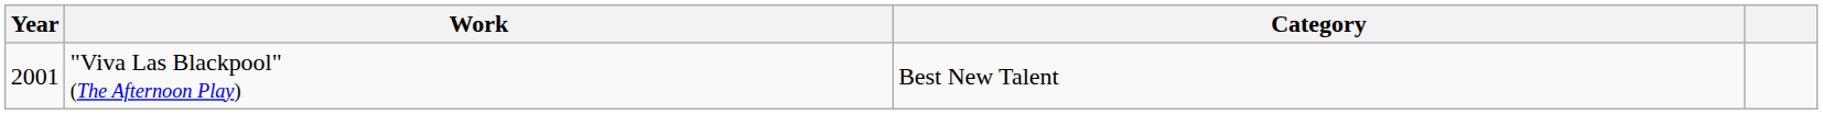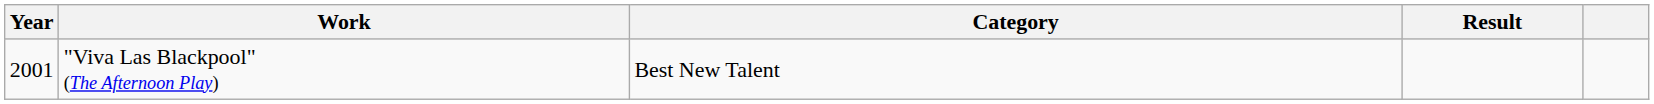+ column: Result
